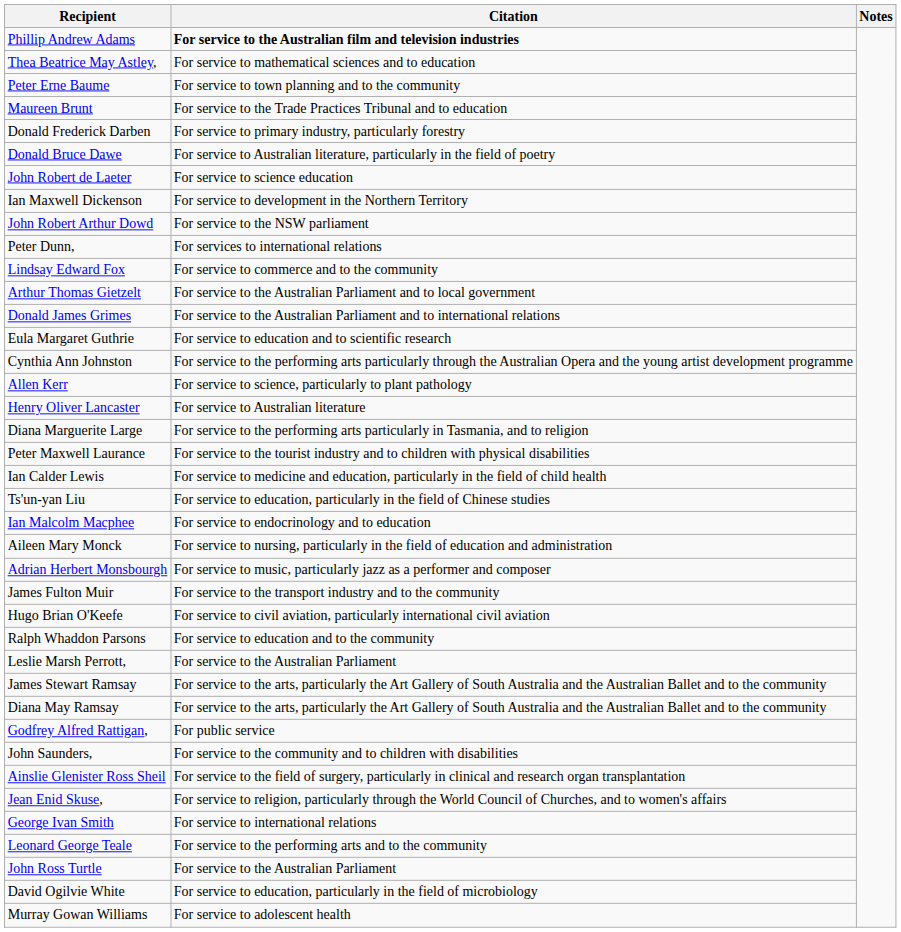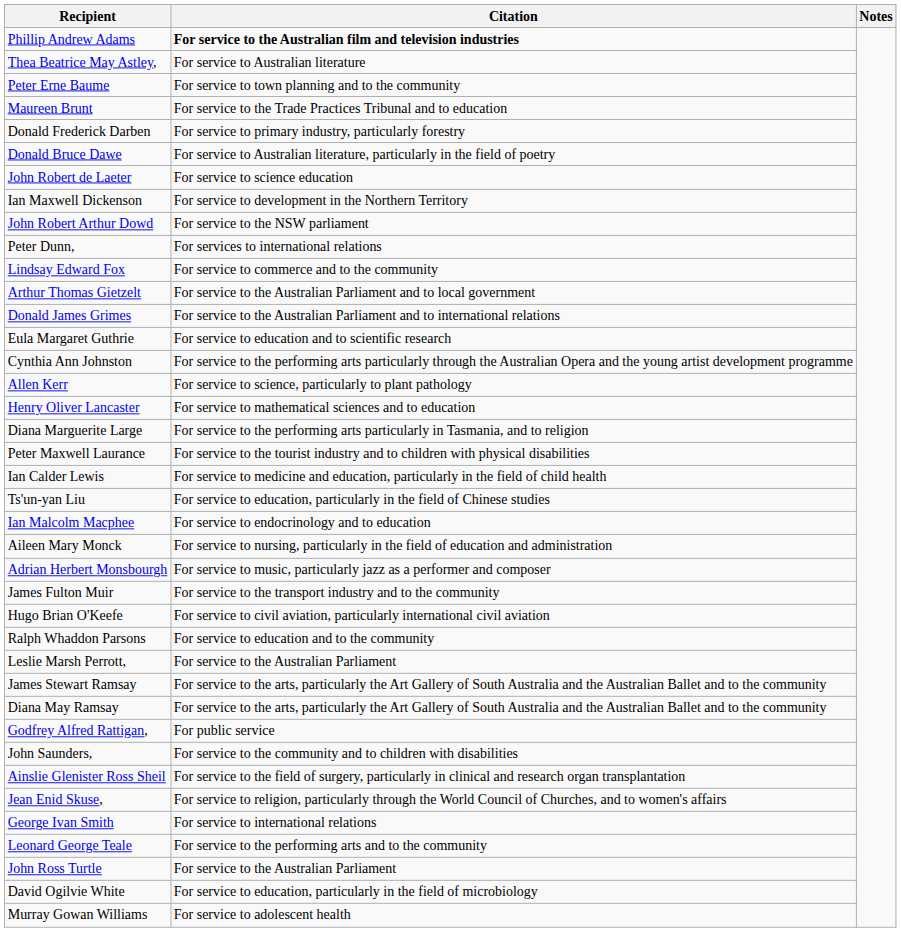Thea Beatrice May Astley, | Citation: For service to mathematical sciences and to education -> For service to Australian literature
Henry Oliver Lancaster | Citation: For service to Australian literature -> For service to mathematical sciences and to education
